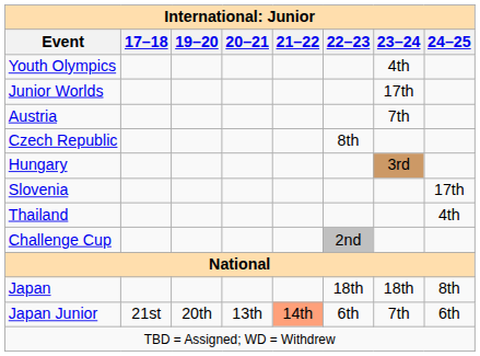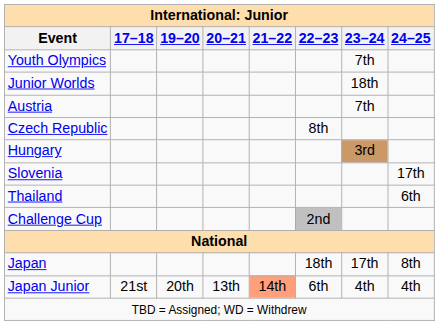Youth Olympics | 23–24: 4th -> 7th
Junior Worlds | 23–24: 17th -> 18th
Thailand | 24–25: 4th -> 6th
Japan | 23–24: 18th -> 17th
Japan Junior | 23–24: 7th -> 4th
Japan Junior | 24–25: 6th -> 4th
